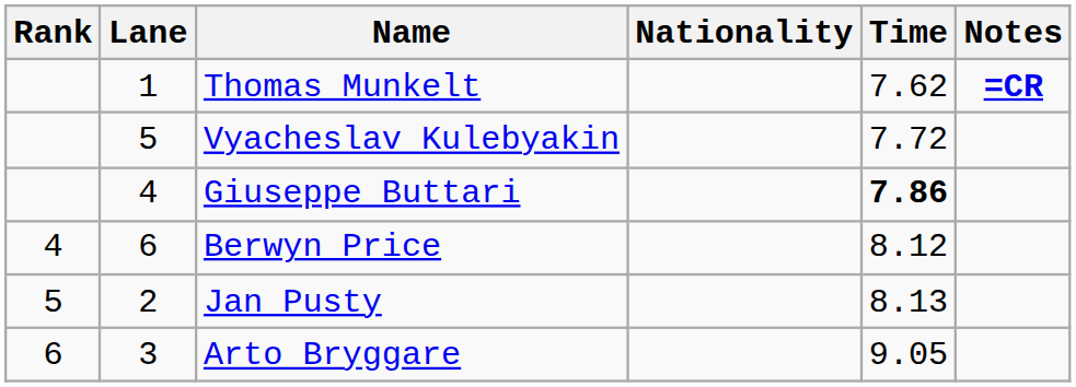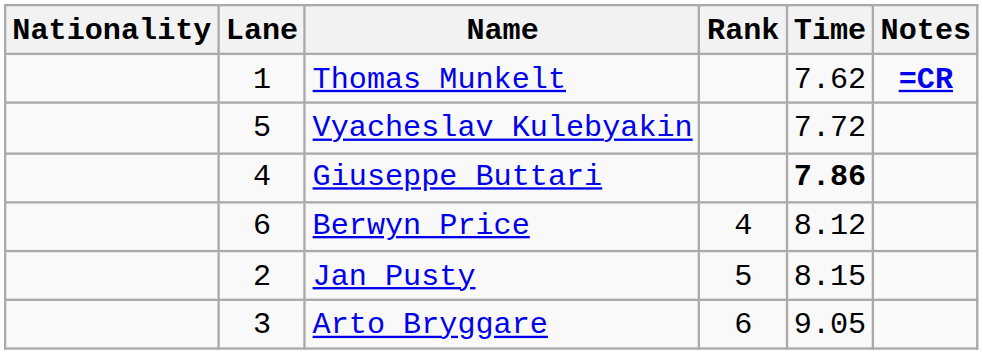columns swapped: Rank <-> Nationality
Jan Pusty | Time: 8.13 -> 8.15
